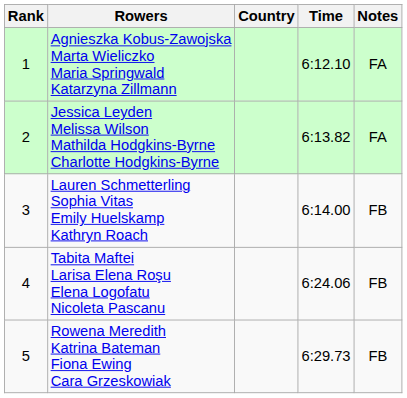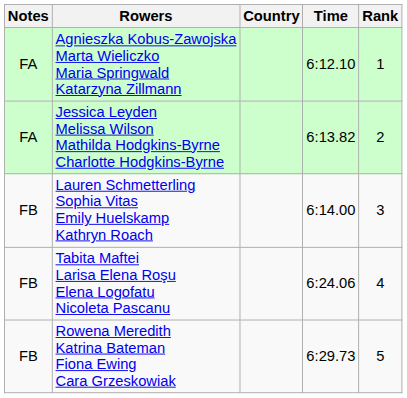columns swapped: Rank <-> Notes
